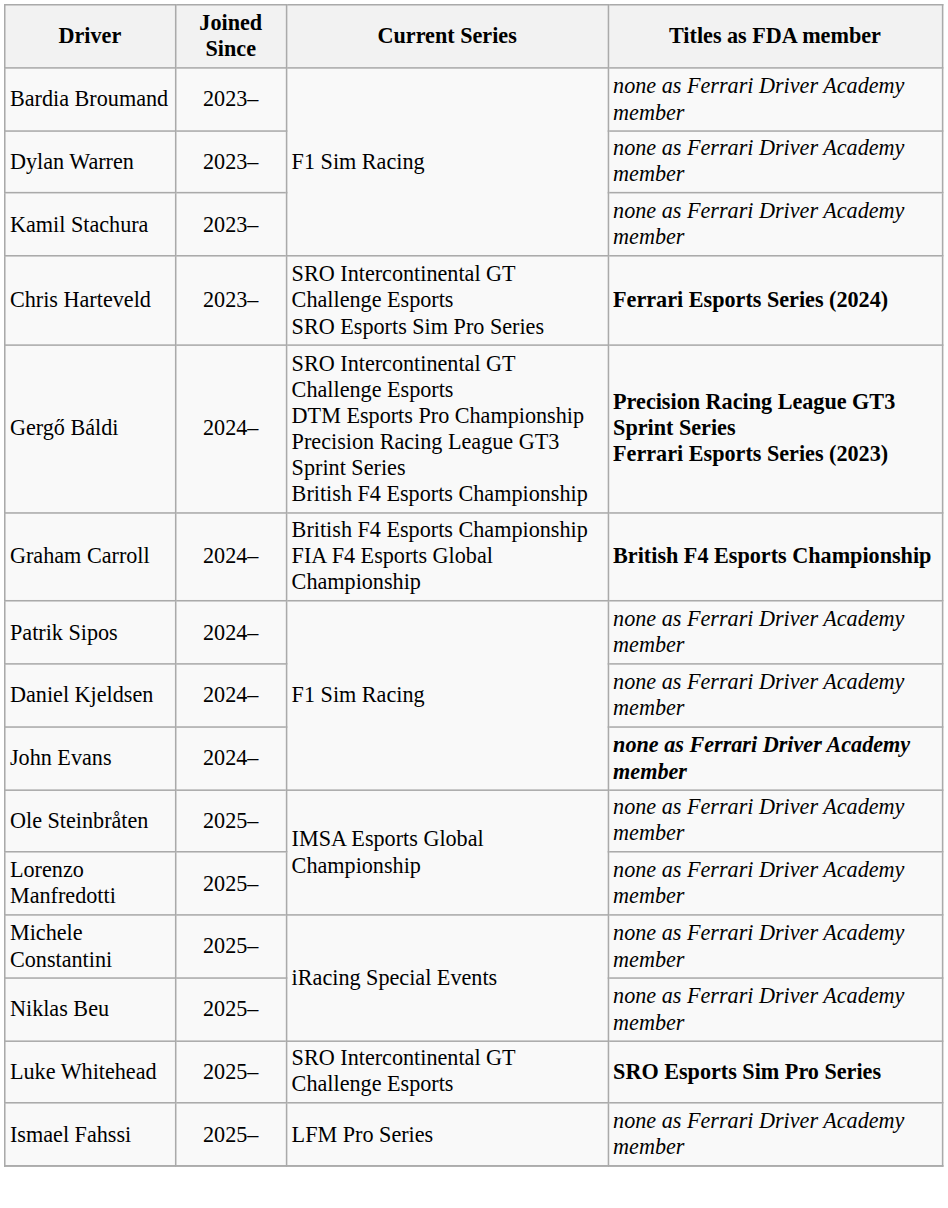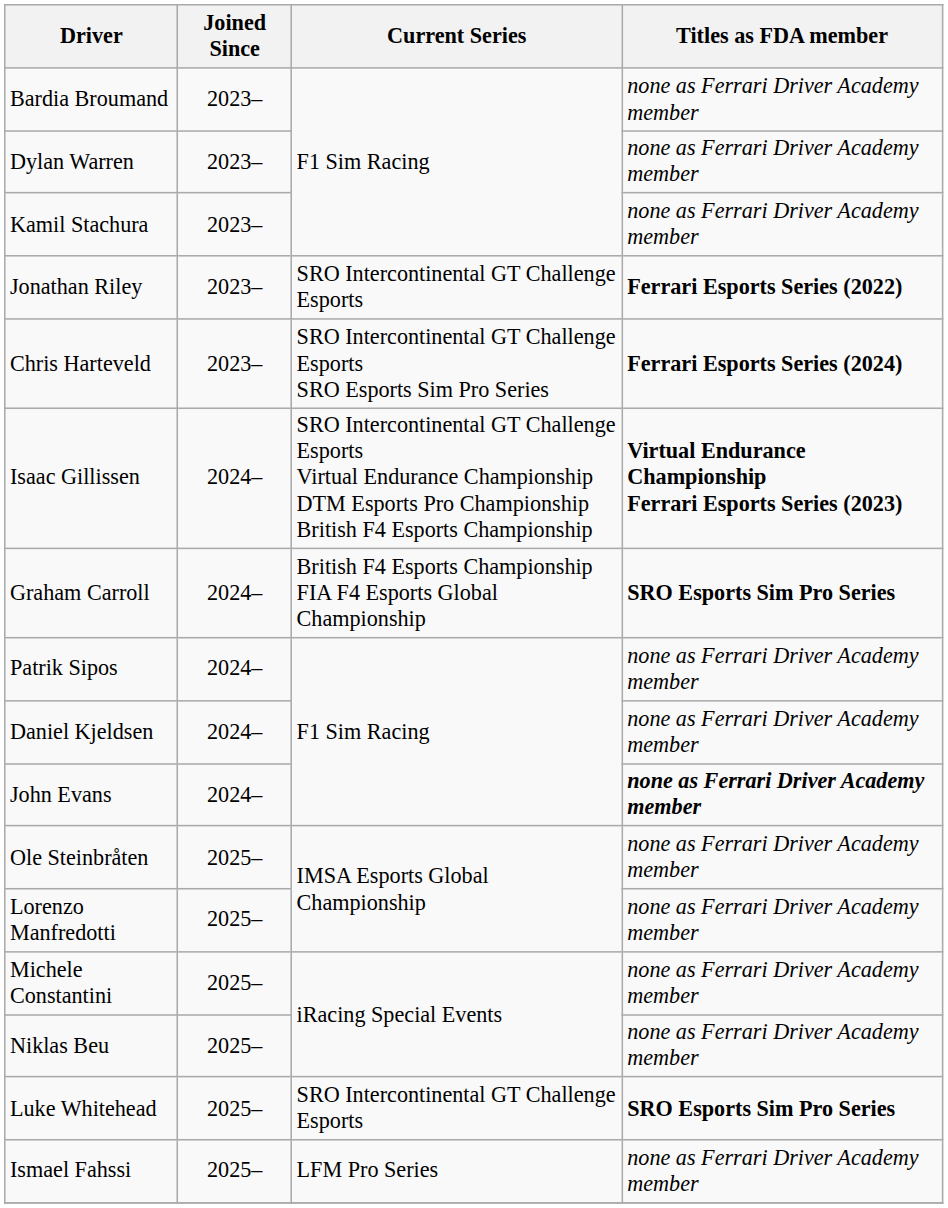+ row: Jonathan Riley | 2023– | SRO Intercontinental GT Challenge Esports | Ferrari Esports Series (2022)
+ row: Isaac Gillissen | 2024– | SRO Intercontinental GT Challenge Esports Virtual Endurance Championship DTM Esports Pro Championship British F4 Esports Championship | Virtual Endurance Championship Ferrari Esports Series (2023)
- row: Gergő Báldi | 2024– | SRO Intercontinental GT Challenge Esports DTM Esports Pro Championship Precision Racing League GT3 Sprint Series British F4 Esports Championship | Precision Racing League GT3 Sprint Series Ferrari Esports Series (2023)
Graham Carroll | Titles as FDA member: British F4 Esports Championship -> SRO Esports Sim Pro Series
